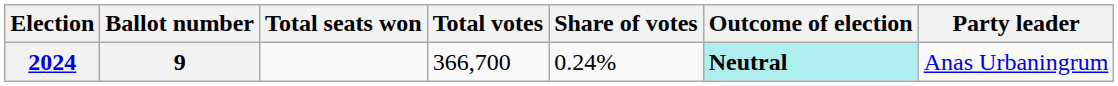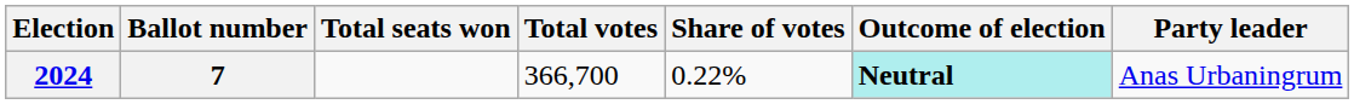2024 | Ballot number: 9 -> 7
2024 | Share of votes: 0.24% -> 0.22%
